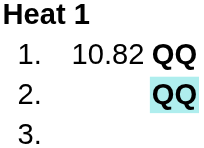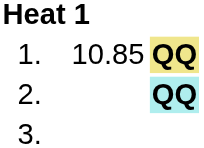1. | column 3: 10.82 -> 10.85
1. | column 4: no background -> khaki background
